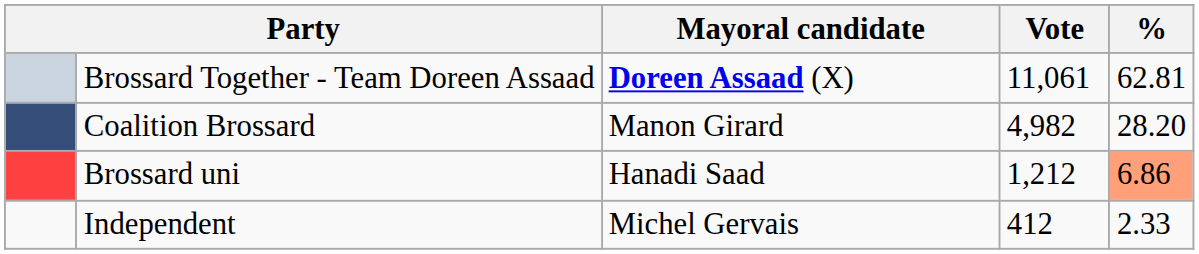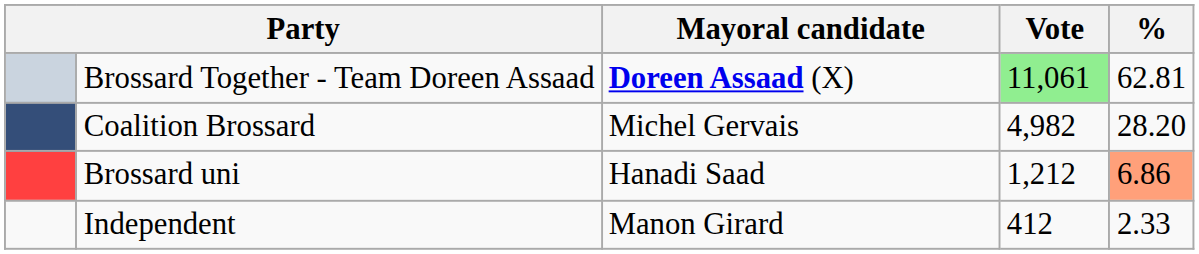Brossard Together - Team Doreen Assaad | Vote: no background -> lightgreen background
Coalition Brossard | Mayoral candidate: Manon Girard -> Michel Gervais
Independent | Mayoral candidate: Michel Gervais -> Manon Girard
